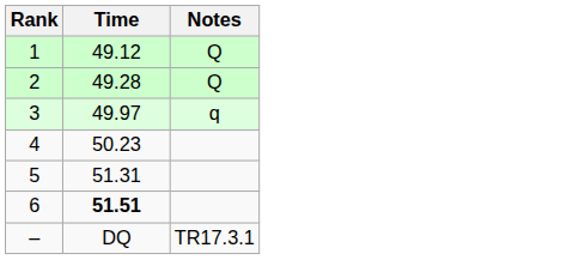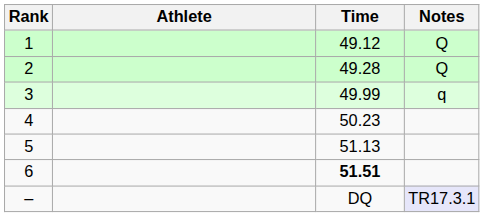+ column: Athlete
3 | Time: 49.97 -> 49.99
5 | Time: 51.31 -> 51.13
– | Notes: no background -> lavender background
